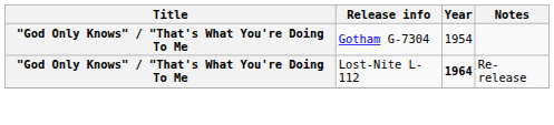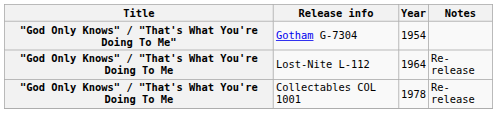Gotham G-7304 | Title: "God Only Knows" / "That's What You're Doing To Me -> "God Only Knows" / "That's What You're Doing To Me"
Lost-Nite L-112 | Year: bold -> normal
+ row: "God Only Knows" / "That's What You're Doing To Me | Collectables COL 1001 | 1978 | Re-release
